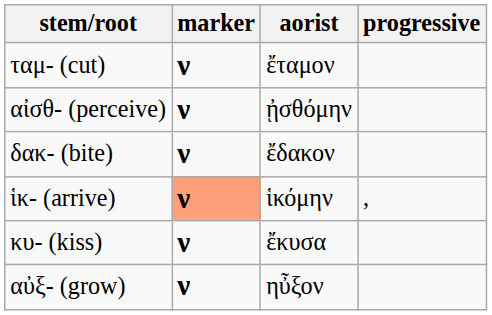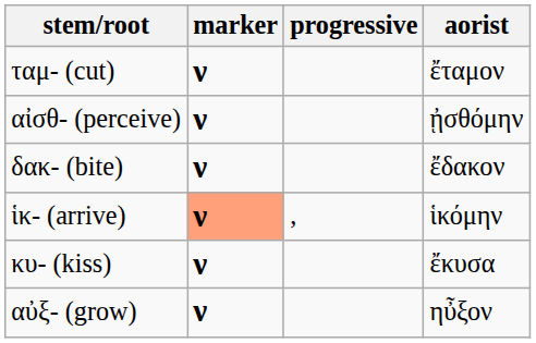columns swapped: progressive <-> aorist
